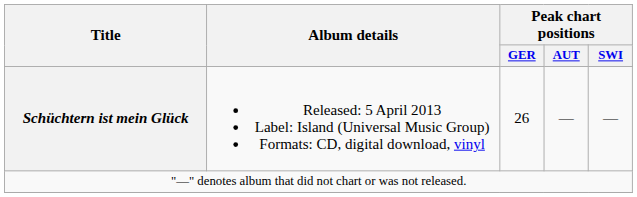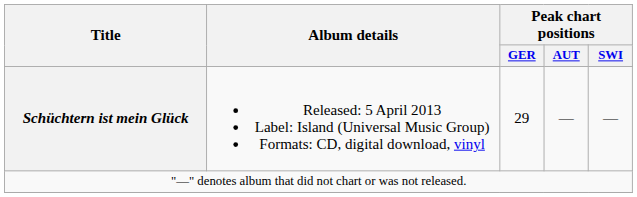Schüchtern ist mein Glück | Peak chart positions / GER: 26 -> 29
